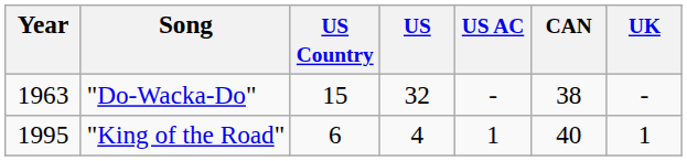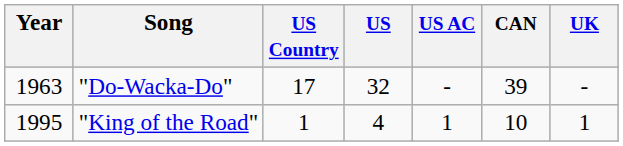"Do-Wacka-Do" | US Country: 15 -> 17
"Do-Wacka-Do" | CAN: 38 -> 39
"King of the Road" | US Country: 6 -> 1
"King of the Road" | CAN: 40 -> 10
